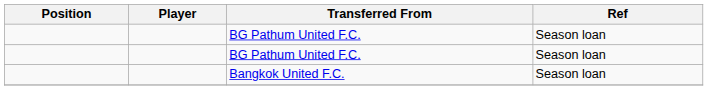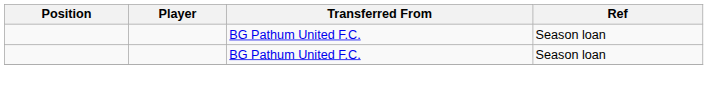- row: Bangkok United F.C. | Season loan
